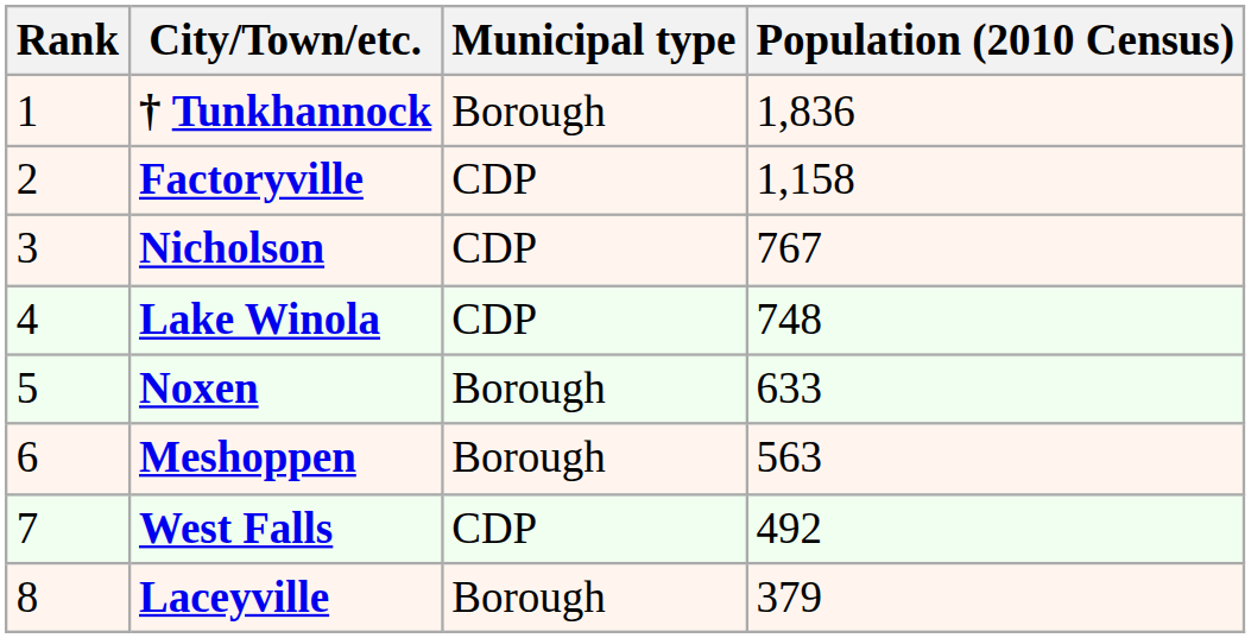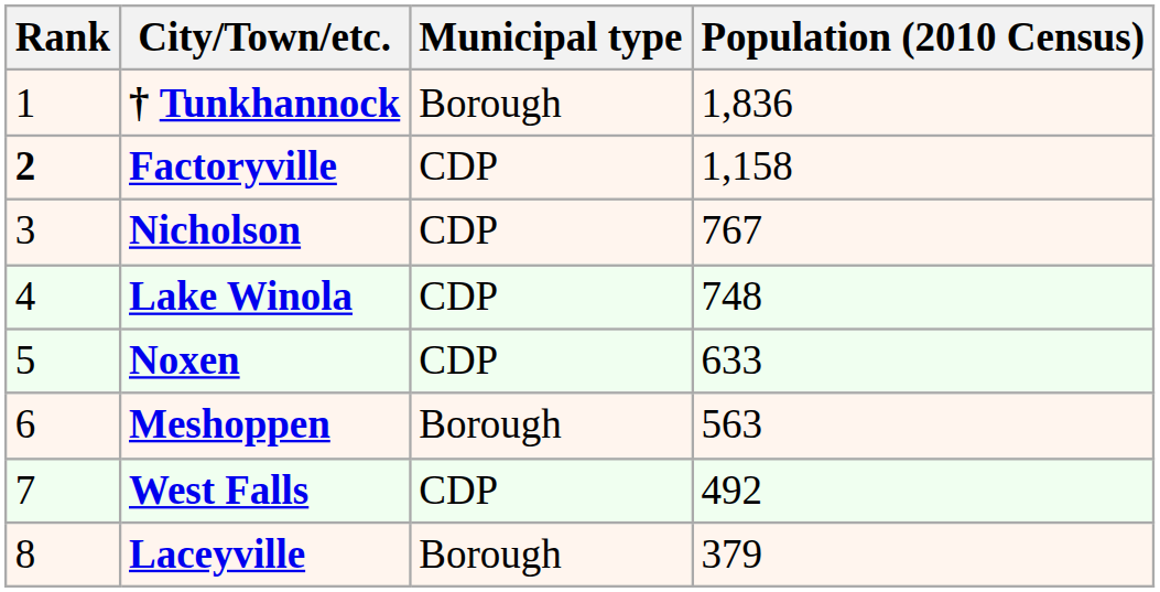Factoryville | Rank: normal -> bold
Noxen | Municipal type: Borough -> CDP
